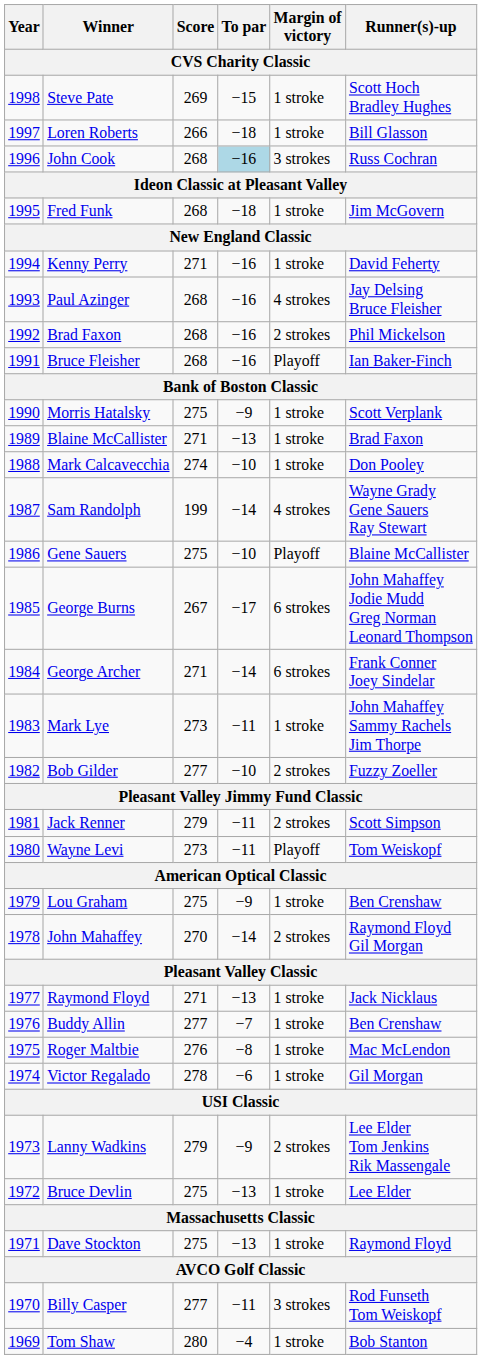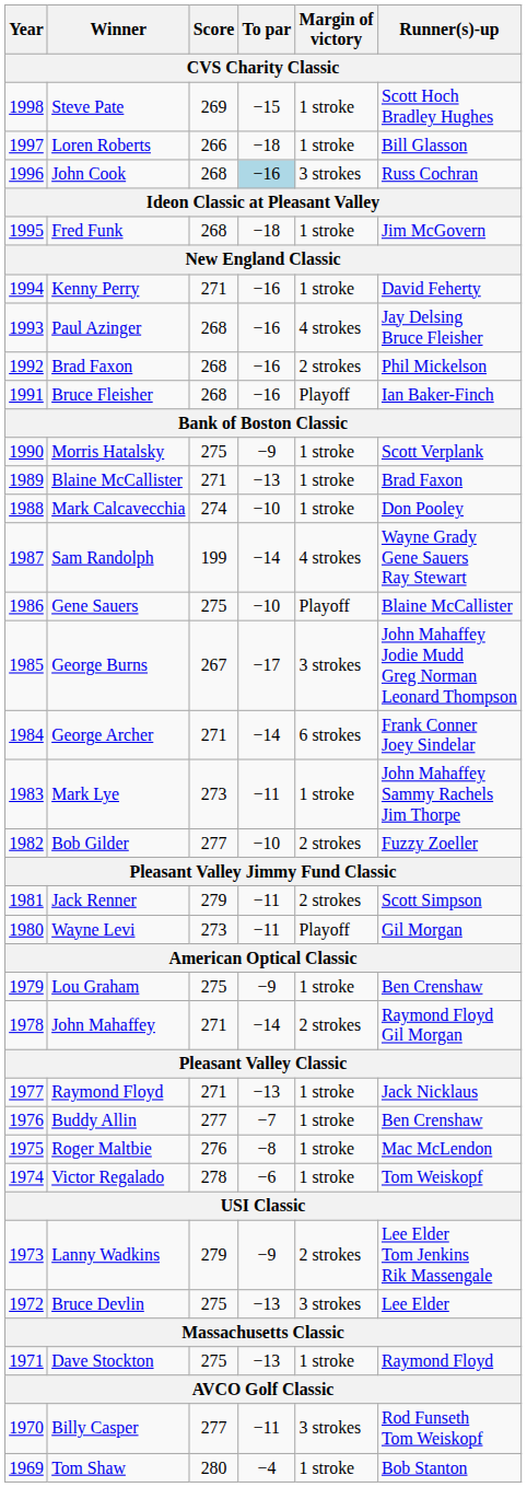George Burns | Margin of victory: 6 strokes -> 3 strokes
Wayne Levi | Runner(s)-up: Tom Weiskopf -> Gil Morgan
John Mahaffey | Score: 270 -> 271
Victor Regalado | Runner(s)-up: Gil Morgan -> Tom Weiskopf
Bruce Devlin | Margin of victory: 1 stroke -> 3 strokes
